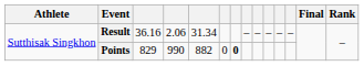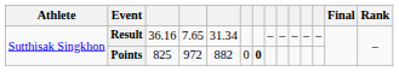Result | column 4: 2.06 -> 7.65
Points | column 3: 829 -> 825
Points | column 4: 990 -> 972
